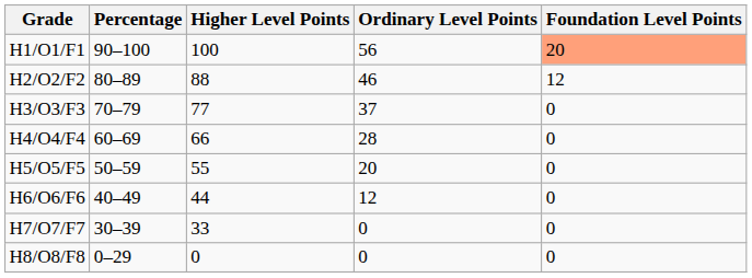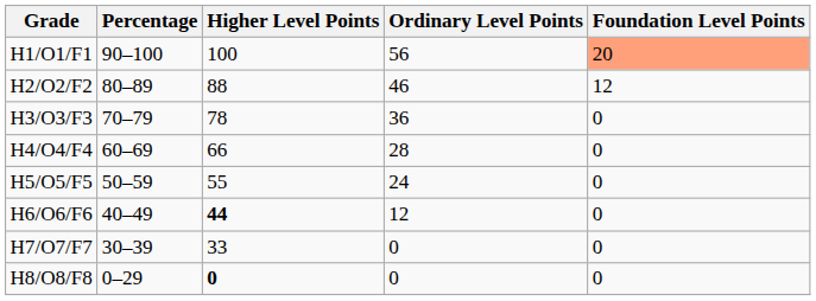H3/O3/F3 | Higher Level Points: 77 -> 78
H3/O3/F3 | Ordinary Level Points: 37 -> 36
H5/O5/F5 | Ordinary Level Points: 20 -> 24
H6/O6/F6 | Higher Level Points: normal -> bold
H8/O8/F8 | Higher Level Points: normal -> bold
